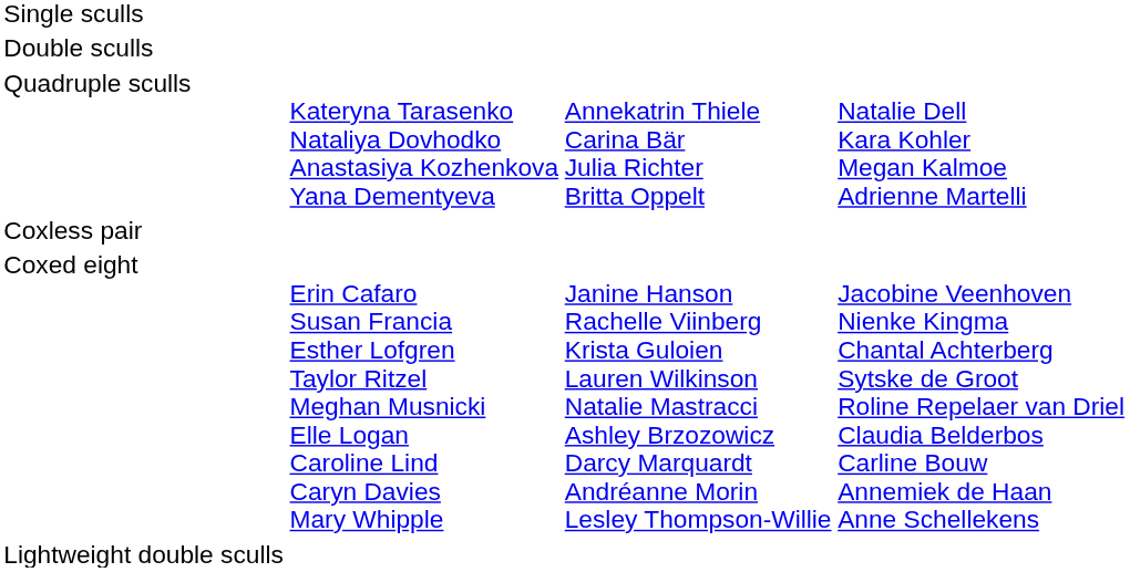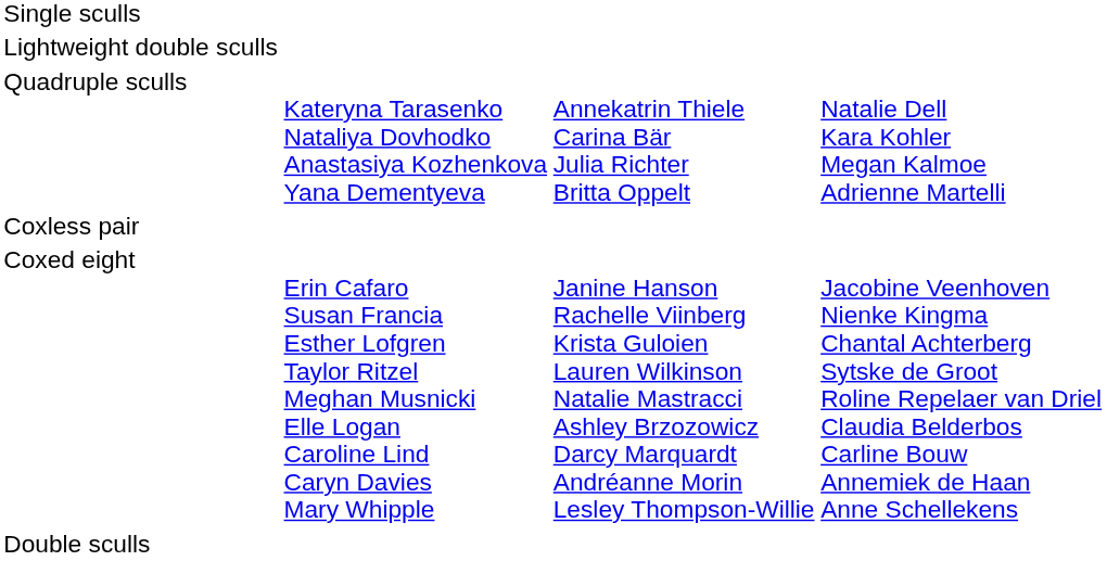rows swapped: Double sculls <-> Lightweight double sculls
